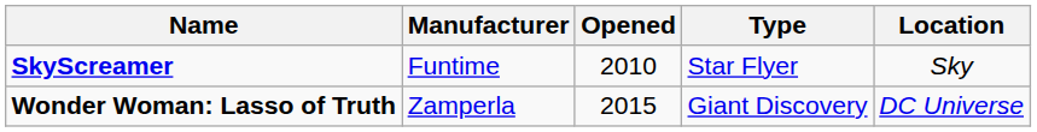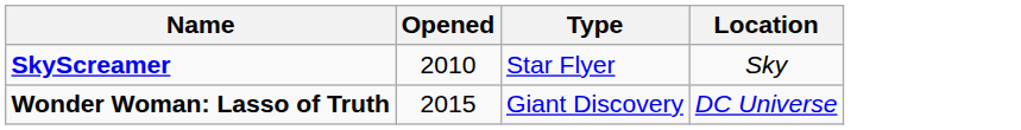- column: Manufacturer | Funtime | Zamperla
